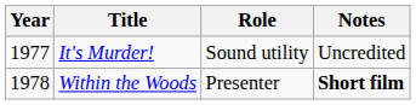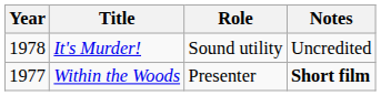It's Murder! | Year: 1977 -> 1978
Within the Woods | Year: 1978 -> 1977
